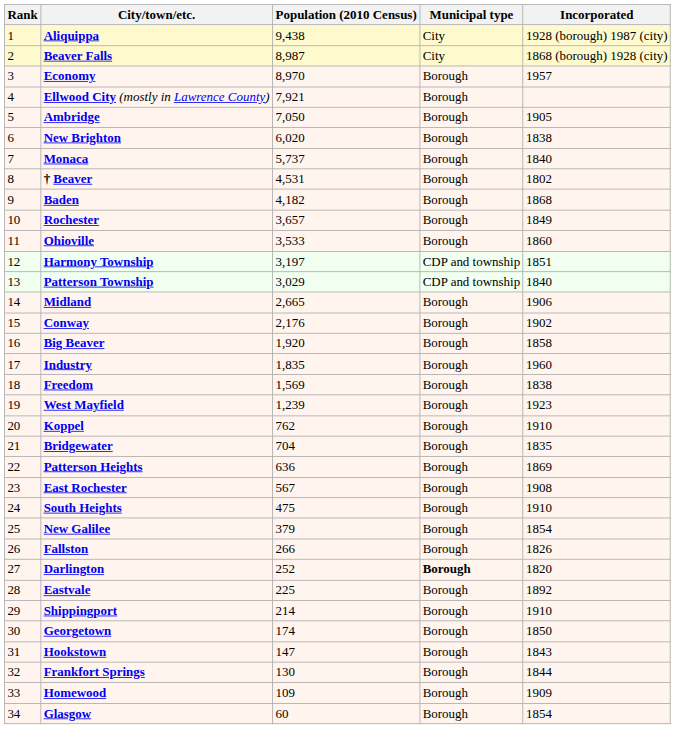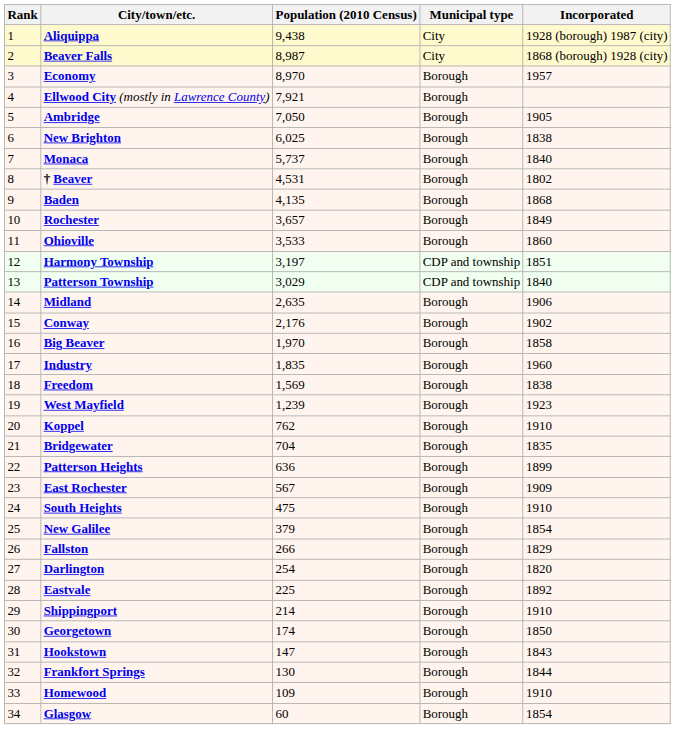New Brighton | Population (2010 Census): 6,020 -> 6,025
Baden | Population (2010 Census): 4,182 -> 4,135
Midland | Population (2010 Census): 2,665 -> 2,635
Big Beaver | Population (2010 Census): 1,920 -> 1,970
Patterson Heights | Incorporated: 1869 -> 1899
East Rochester | Incorporated: 1908 -> 1909
Fallston | Incorporated: 1826 -> 1829
Darlington | Population (2010 Census): 252 -> 254
Darlington | Municipal type: bold -> normal
Homewood | Incorporated: 1909 -> 1910
